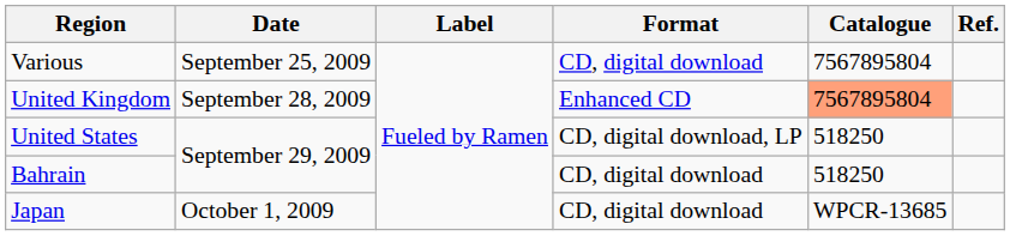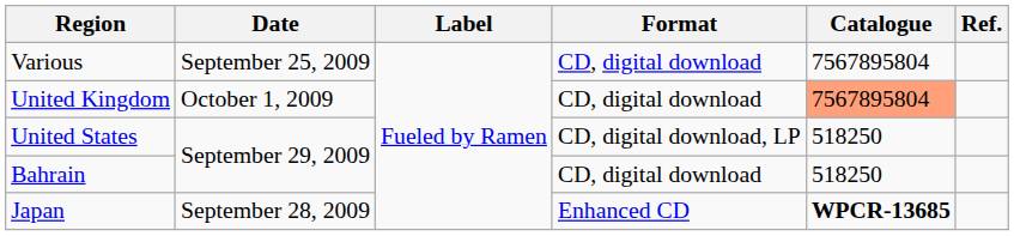United Kingdom | Date: September 28, 2009 -> October 1, 2009
United Kingdom | Format: Enhanced CD -> CD, digital download
Japan | Date: October 1, 2009 -> September 28, 2009
Japan | Format: CD, digital download -> Enhanced CD
Japan | Catalogue: normal -> bold
